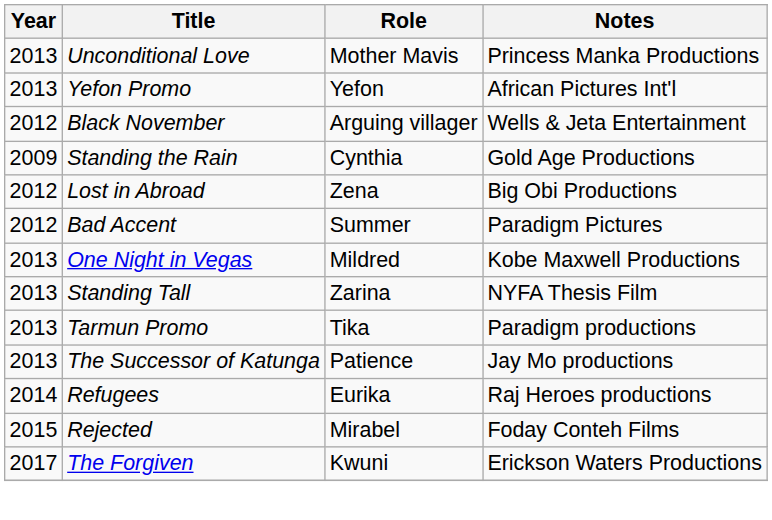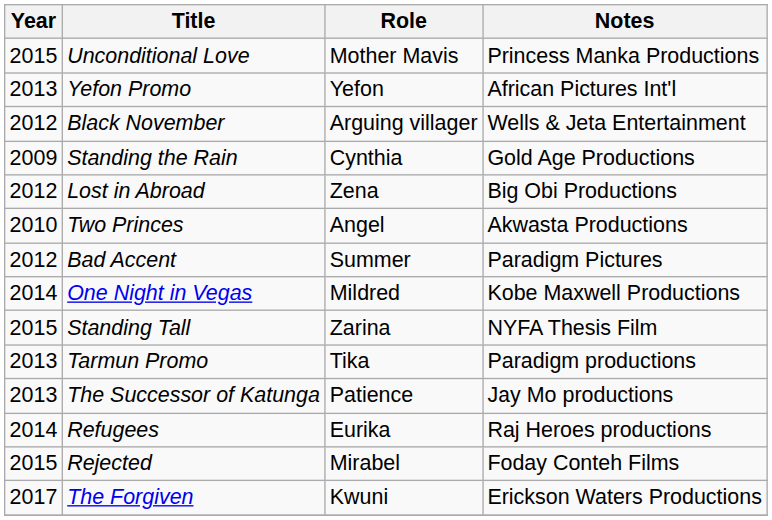Unconditional Love | Year: 2013 -> 2015
+ row: 2010 | Two Princes | Angel | Akwasta Productions
One Night in Vegas | Year: 2013 -> 2014
Standing Tall | Year: 2013 -> 2015
